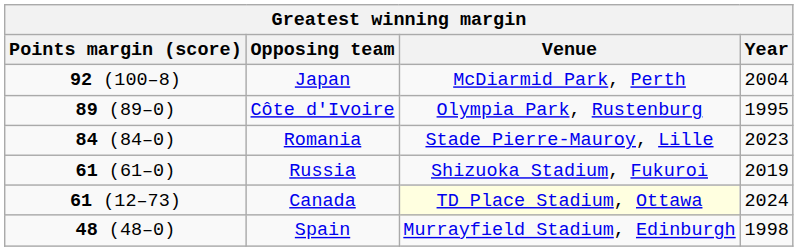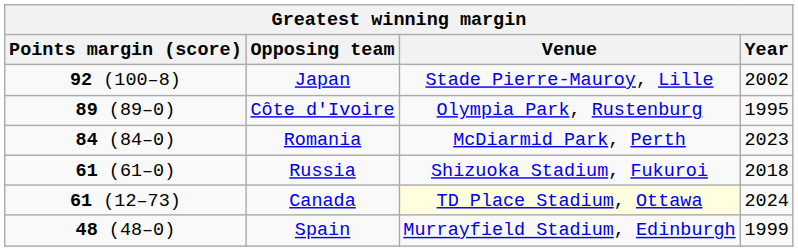Japan | Venue: McDiarmid Park, Perth -> Stade Pierre-Mauroy, Lille
Japan | Year: 2004 -> 2002
Romania | Venue: Stade Pierre-Mauroy, Lille -> McDiarmid Park, Perth
Russia | Year: 2019 -> 2018
Spain | Year: 1998 -> 1999
